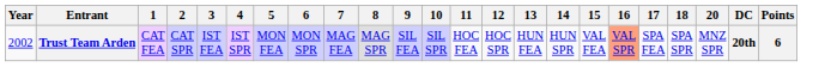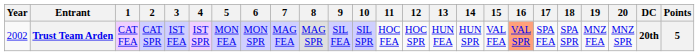+ column: 19 | MNZ FEA
Trust Team Arden | Points: 6 -> 5
